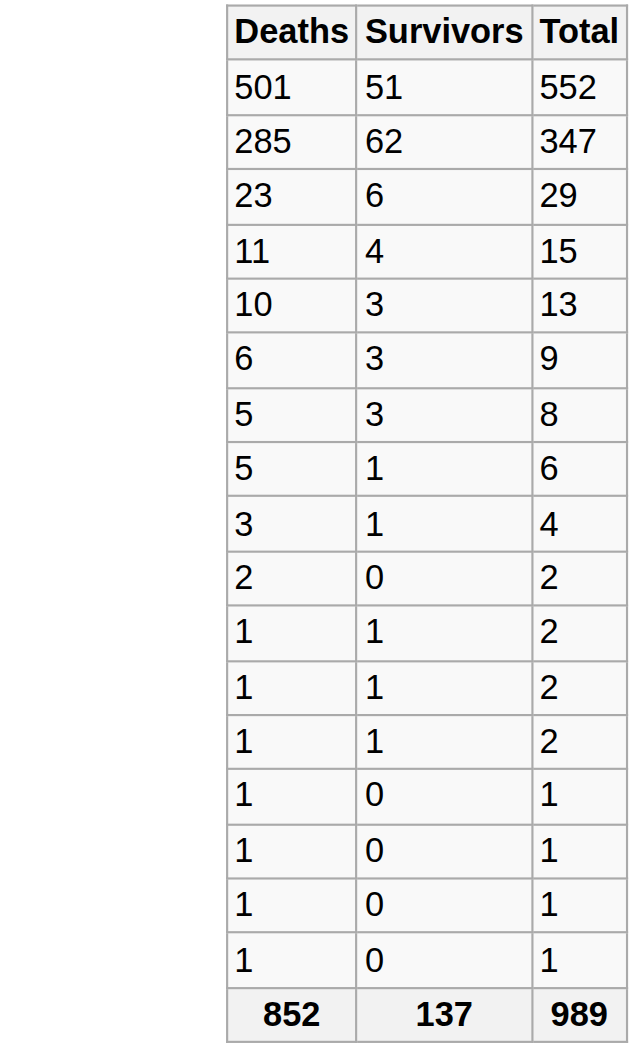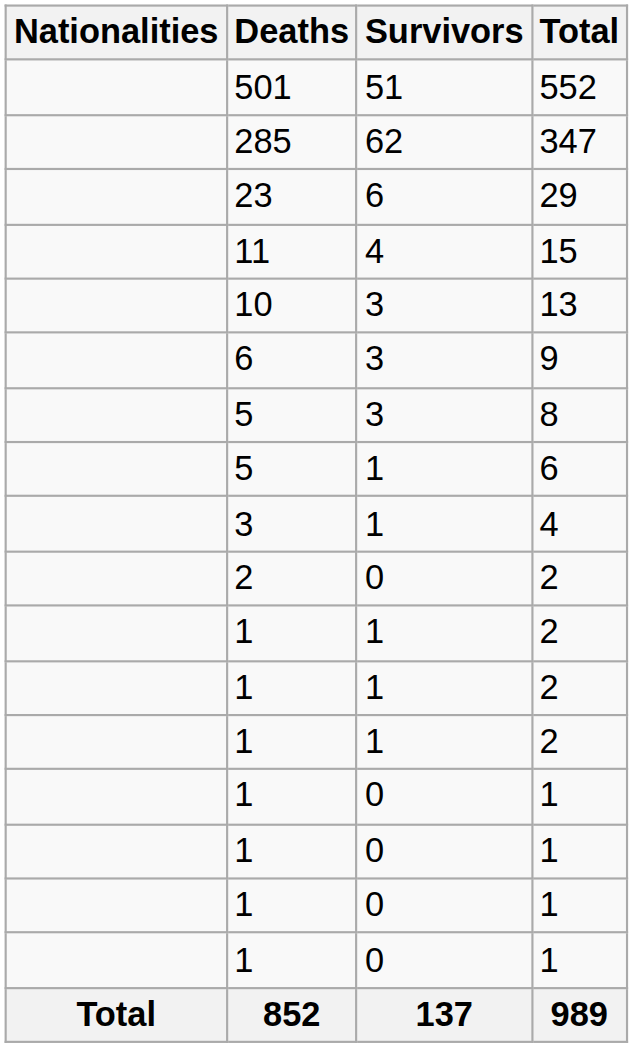+ column: Nationalities | Total
